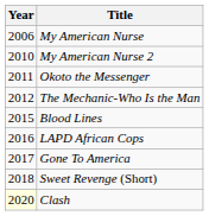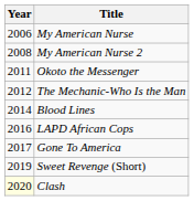My American Nurse 2 | Year: 2010 -> 2008
Blood Lines | Year: 2015 -> 2014
Sweet Revenge (Short) | Year: 2018 -> 2019
